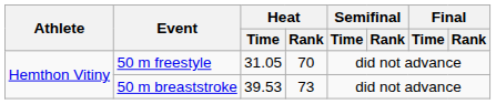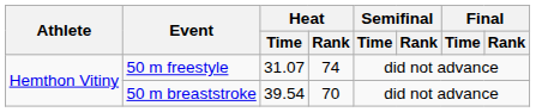50 m freestyle | Heat / Time: 31.05 -> 31.07
50 m freestyle | Heat / Rank: 70 -> 74
50 m breaststroke | Heat / Time: 39.53 -> 39.54
50 m breaststroke | Heat / Rank: 73 -> 70
